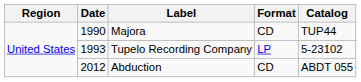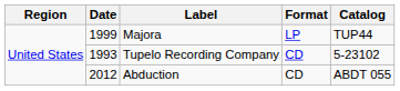Majora | Date: 1990 -> 1999
Majora | Format: CD -> LP
Tupelo Recording Company | Format: LP -> CD
